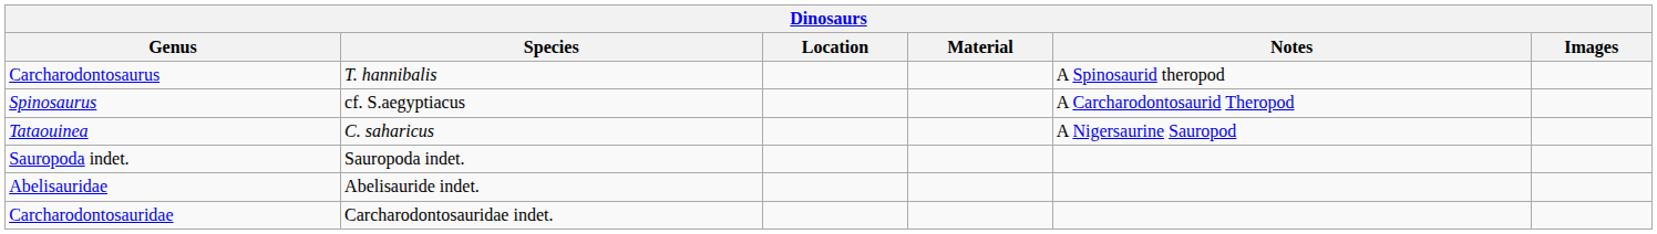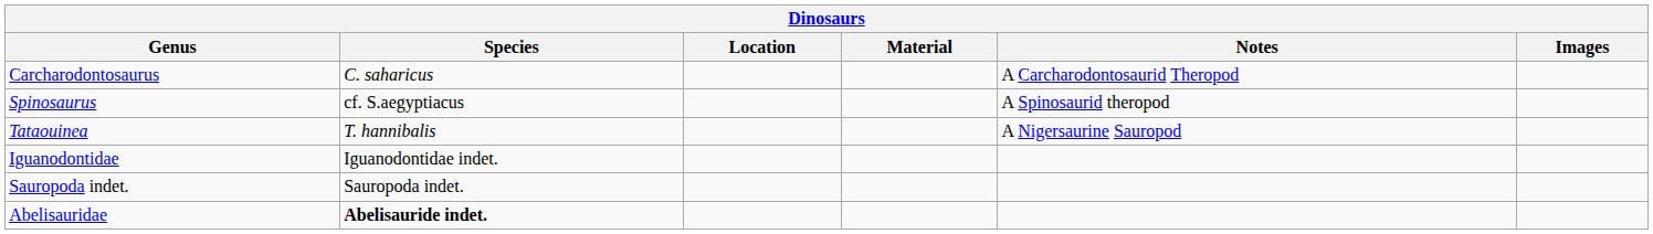Carcharodontosaurus | Species: T. hannibalis -> C. saharicus
Carcharodontosaurus | Notes: A Spinosaurid theropod -> A Carcharodontosaurid Theropod
Spinosaurus | Notes: A Carcharodontosaurid Theropod -> A Spinosaurid theropod
Tataouinea | Species: C. saharicus -> T. hannibalis
+ row: Iguanodontidae | Iguanodontidae indet.
Abelisauridae | Species: normal -> bold
- row: Carcharodontosauridae | Carcharodontosauridae indet.
